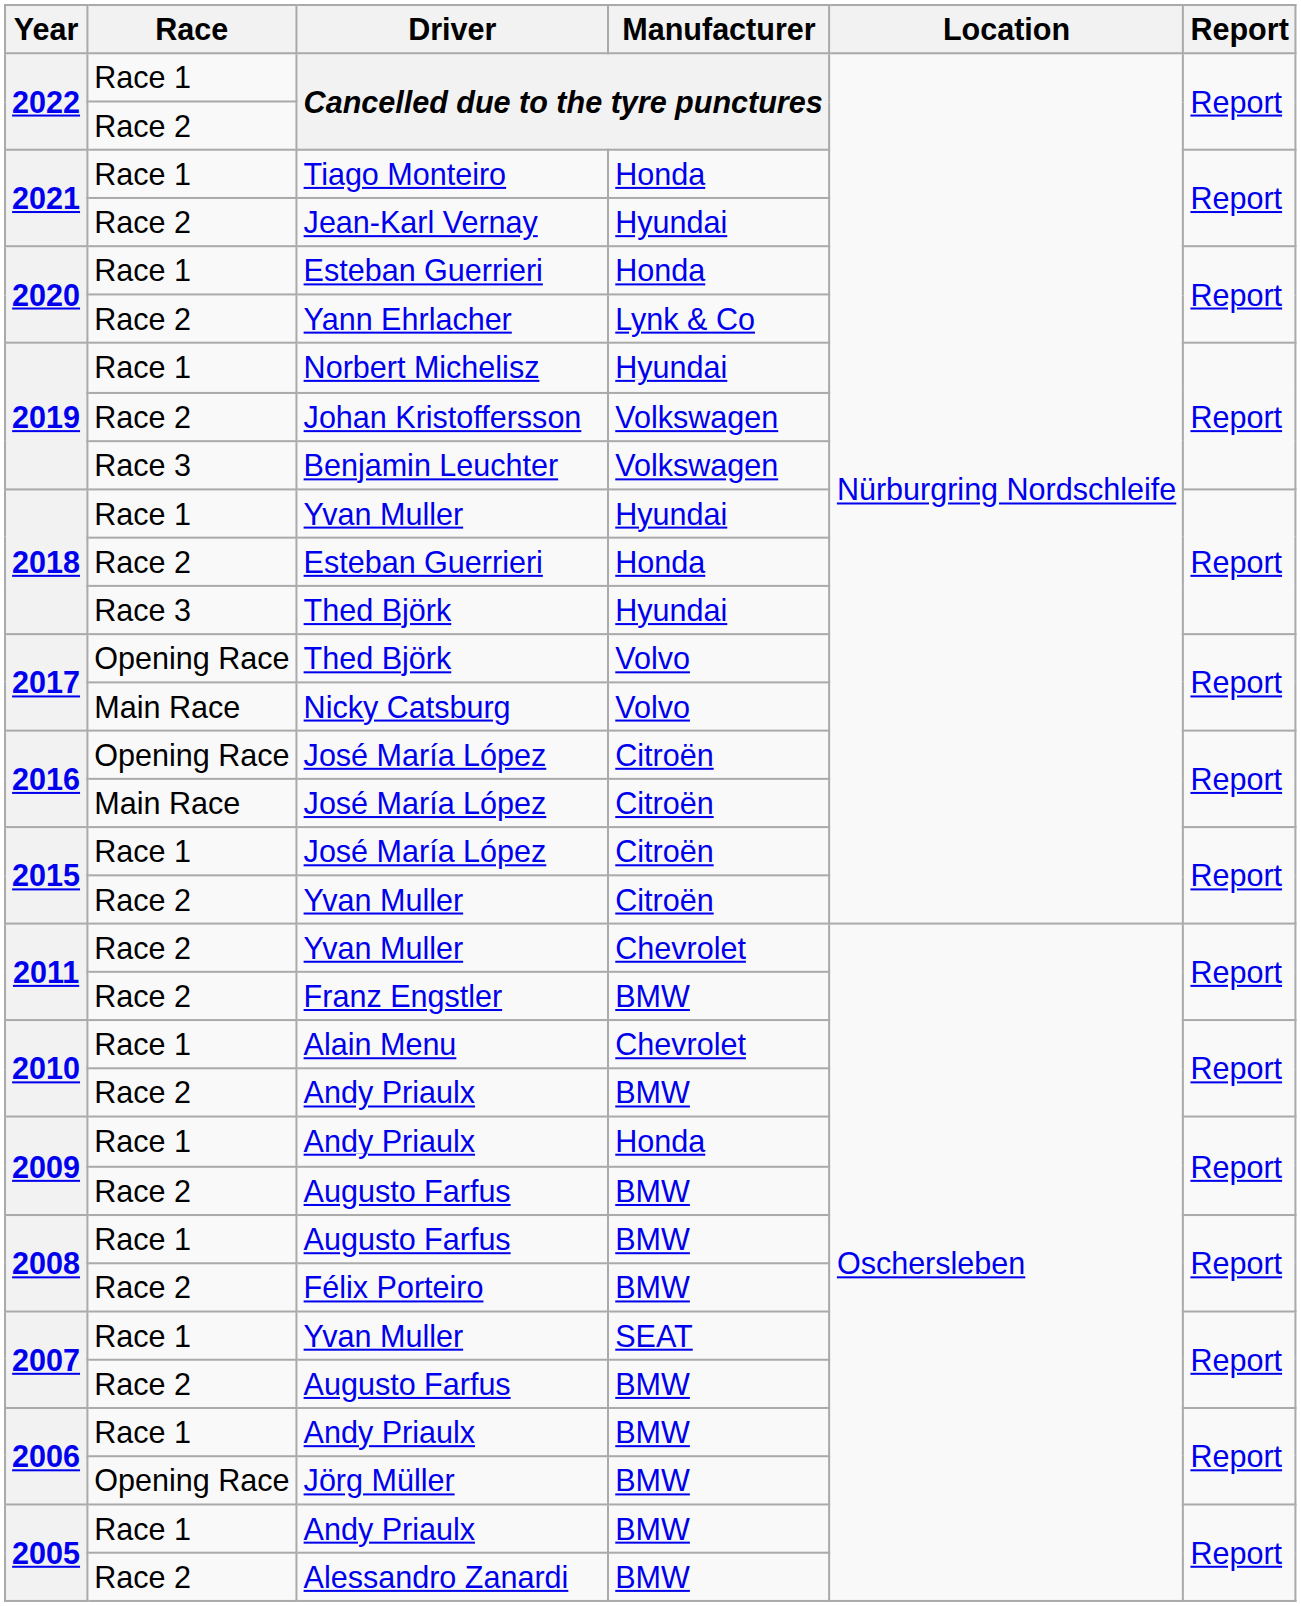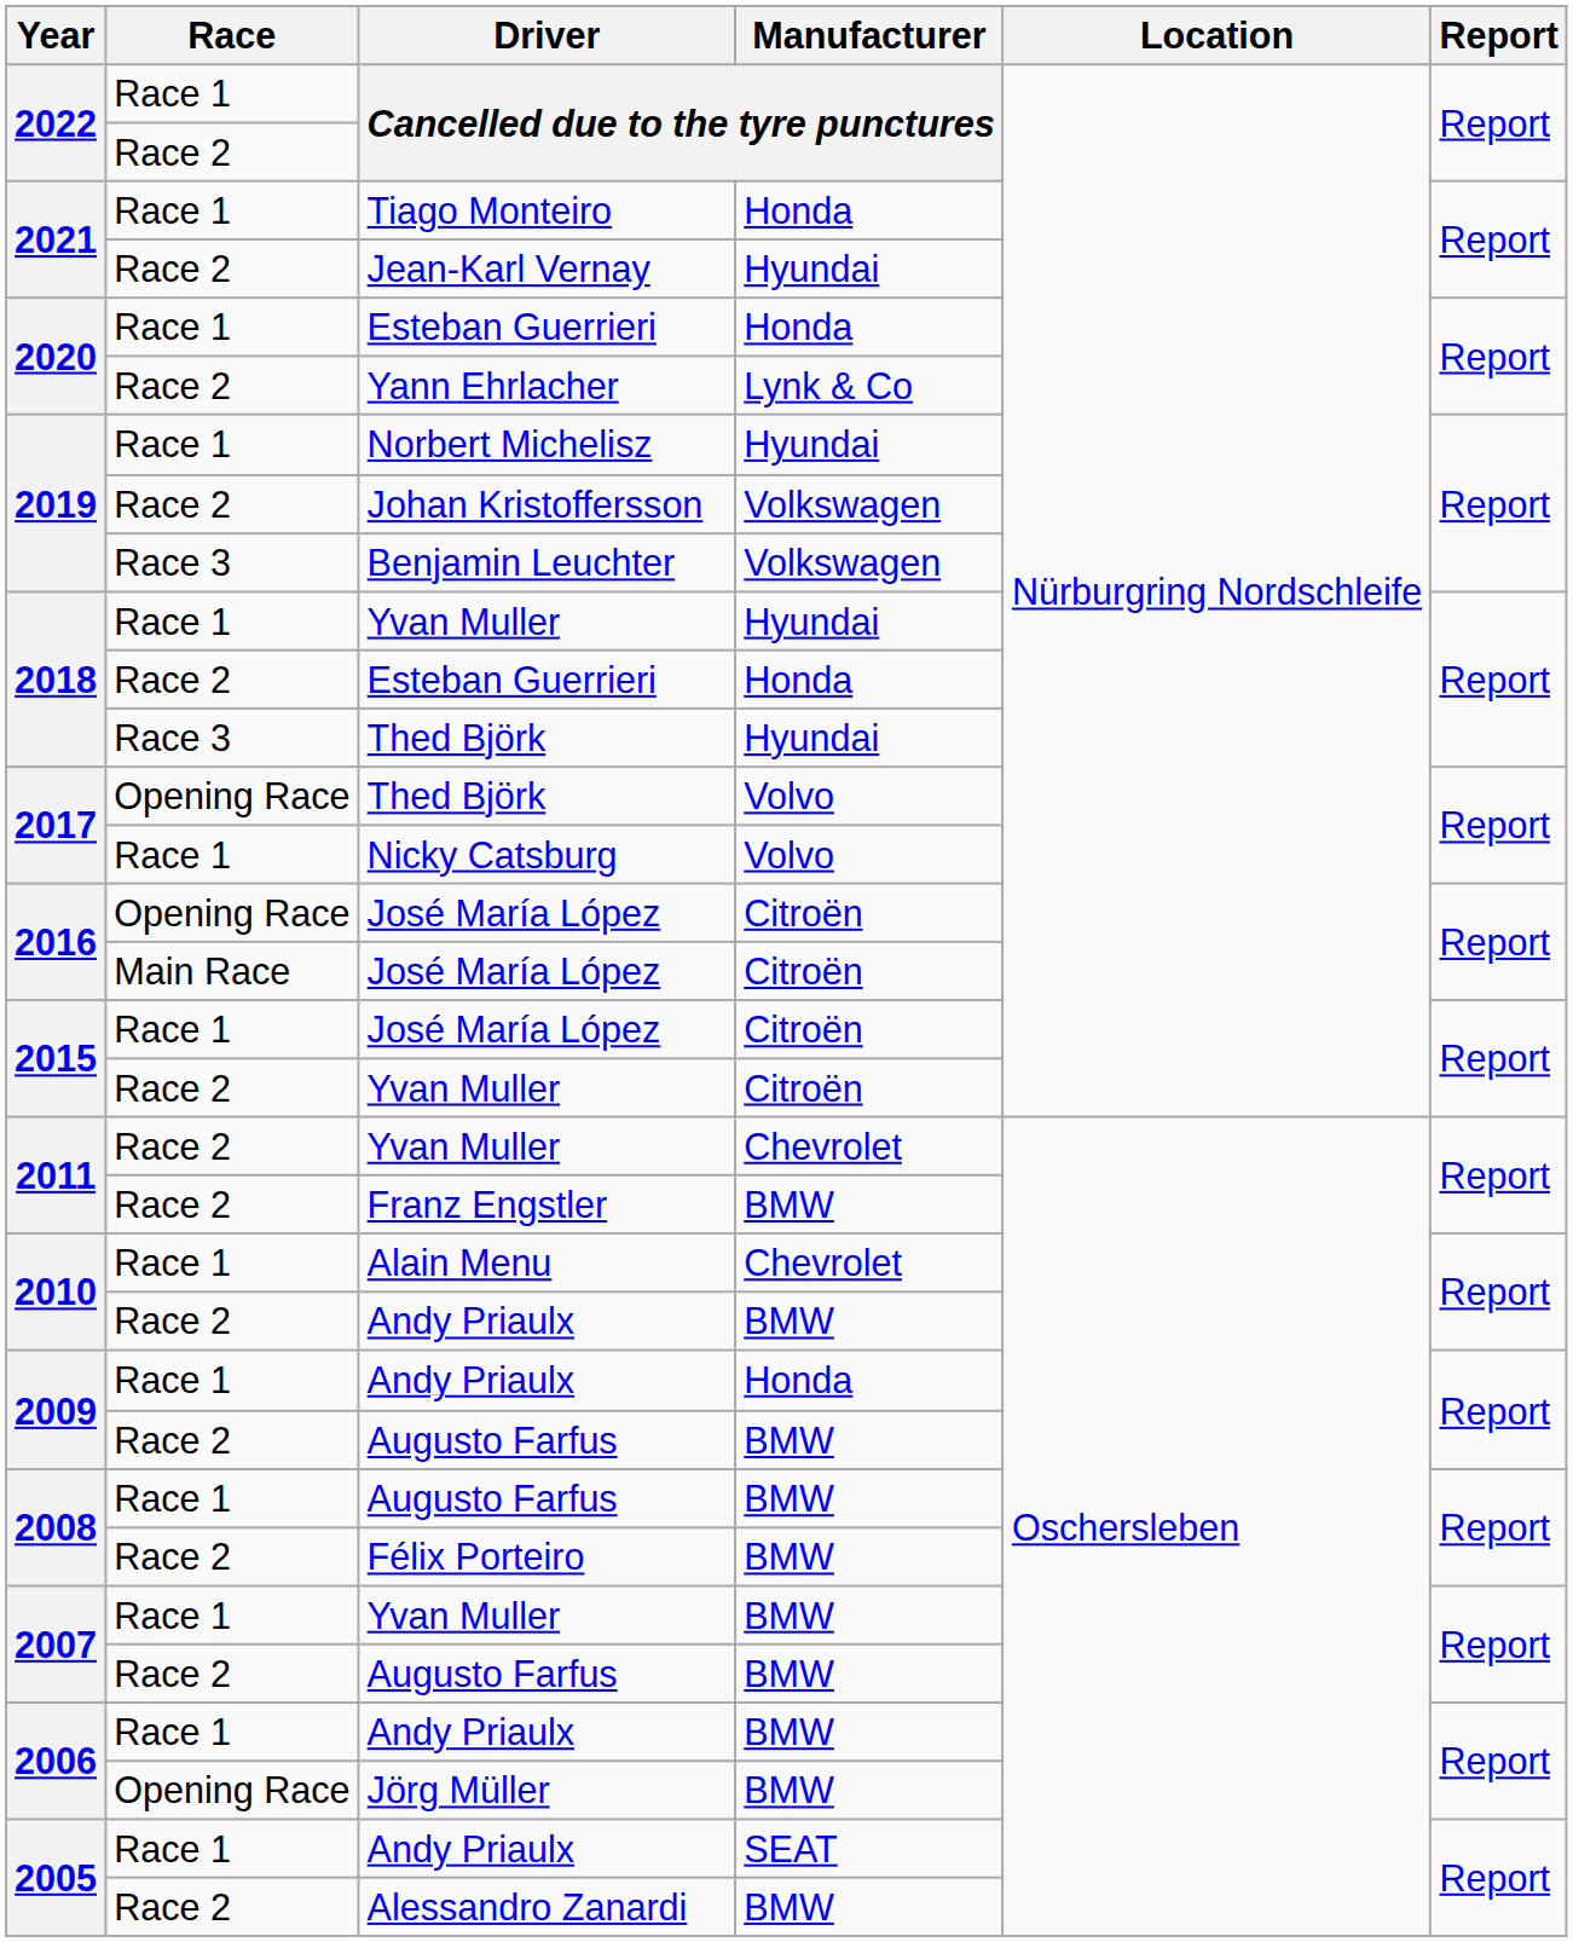Nicky Catsburg | Race: Main Race -> Race 1
2007 / Yvan Muller | Manufacturer: SEAT -> BMW
2005 / Andy Priaulx | Manufacturer: BMW -> SEAT
